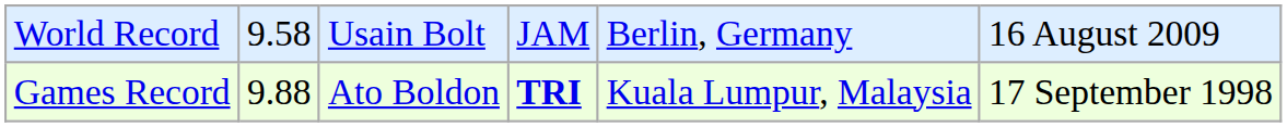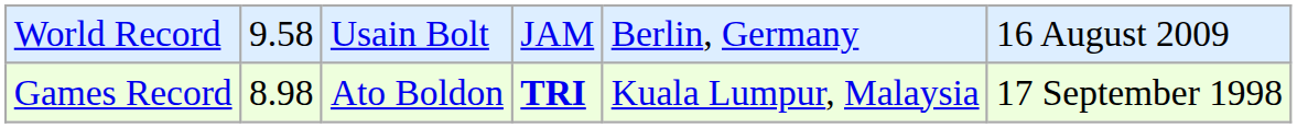Games Record | column 2: 9.88 -> 8.98
